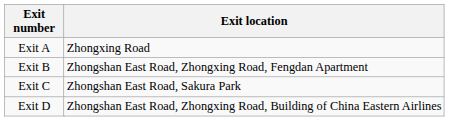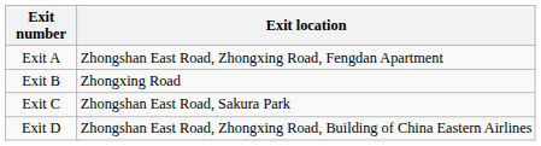Exit A | Exit location: Zhongxing Road -> Zhongshan East Road, Zhongxing Road, Fengdan Apartment
Exit B | Exit location: Zhongshan East Road, Zhongxing Road, Fengdan Apartment -> Zhongxing Road
